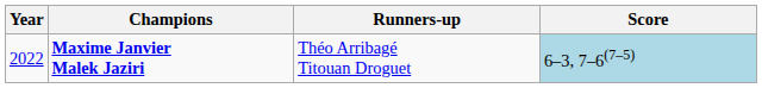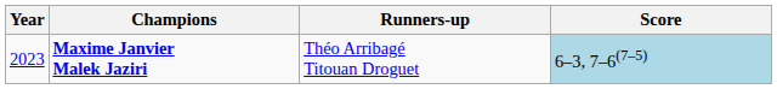Maxime Janvier Malek Jaziri | Year: 2022 -> 2023
